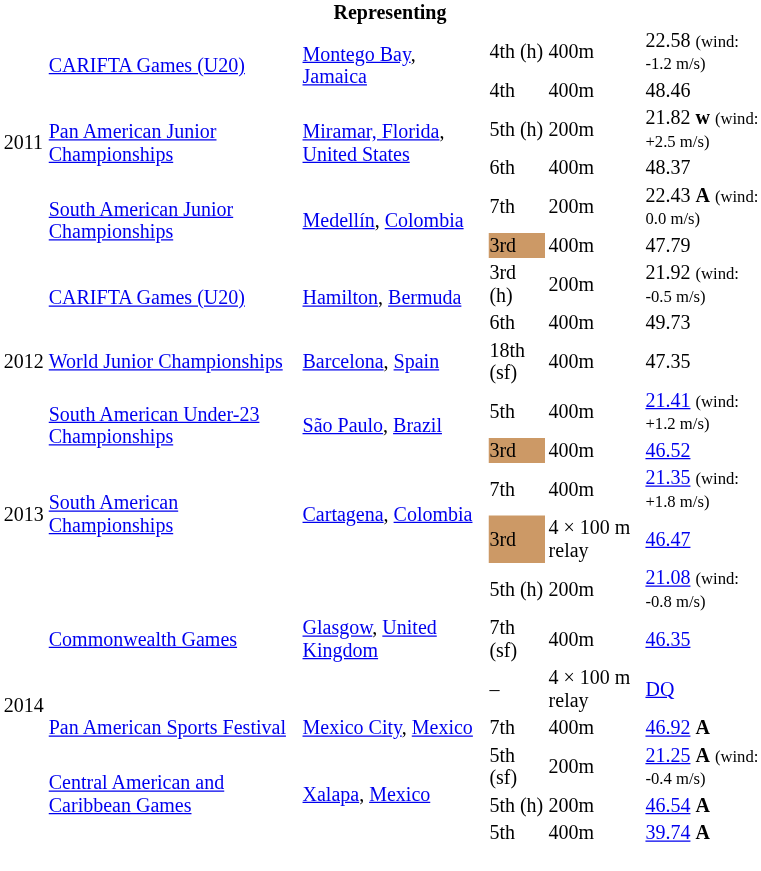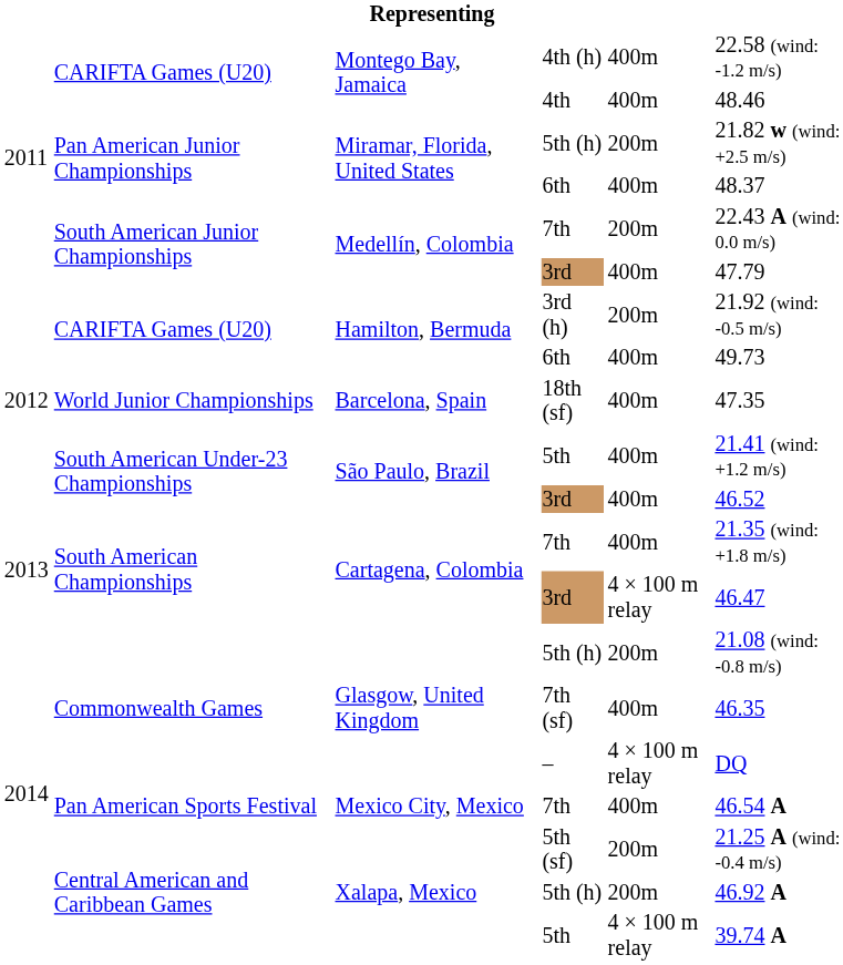Mexico City, Mexico / 7th | column 6: 46.92 A -> 46.54 A
Xalapa, Mexico / 5th (h) | column 6: 46.54 A -> 46.92 A
Xalapa, Mexico / 5th | column 5: 400m -> 4 × 100 m relay
